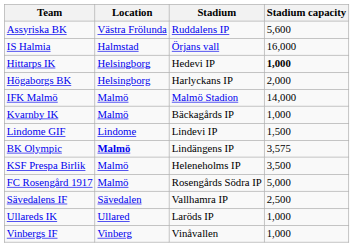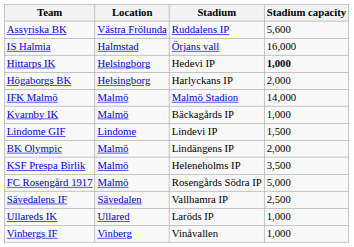BK Olympic | Location: bold -> normal
BK Olympic | Stadium capacity: 3,575 -> 2,000
